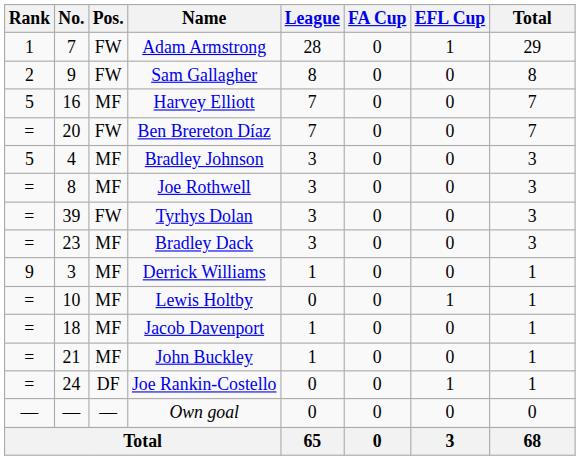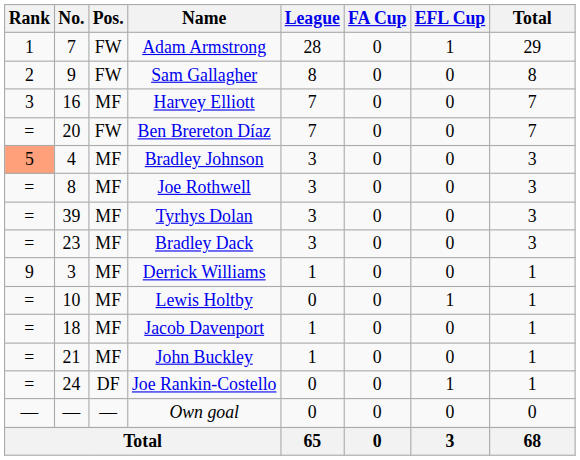Harvey Elliott | Rank: 5 -> 3
Bradley Johnson | Rank: no background -> lightsalmon background
Tyrhys Dolan | Pos.: FW -> MF
